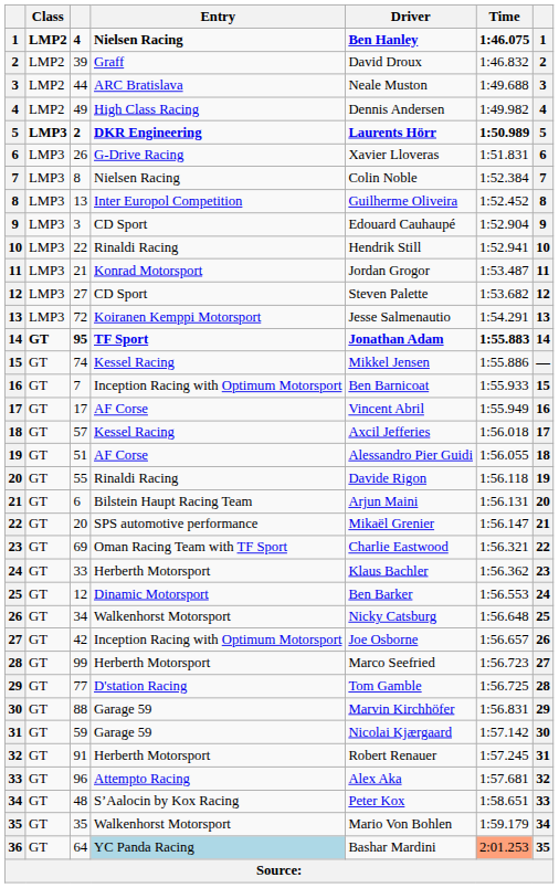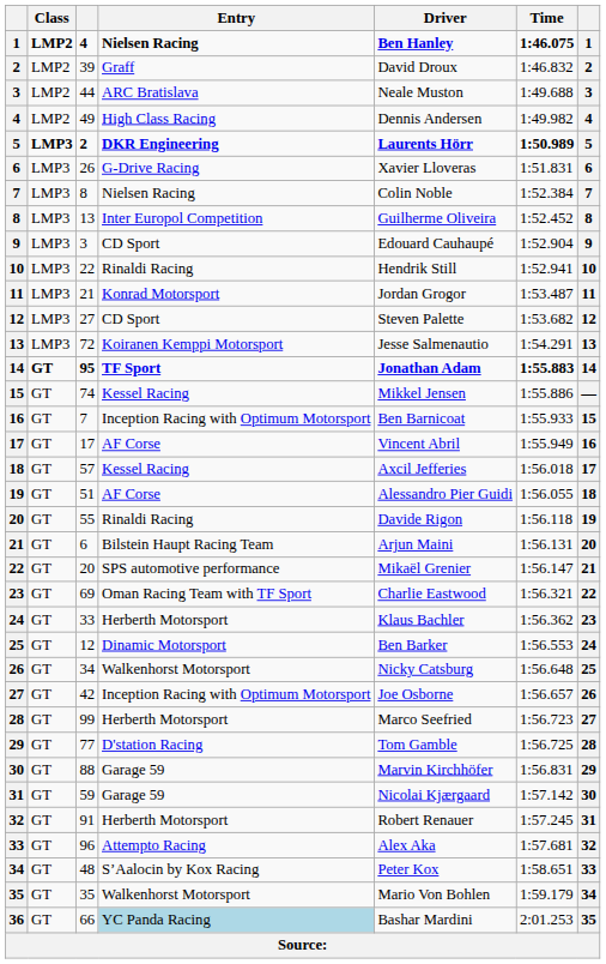36 | column 3: 64 -> 66
36 | Time: lightsalmon background -> no background
